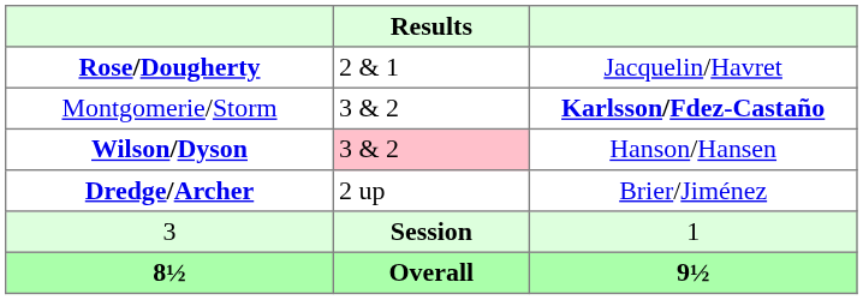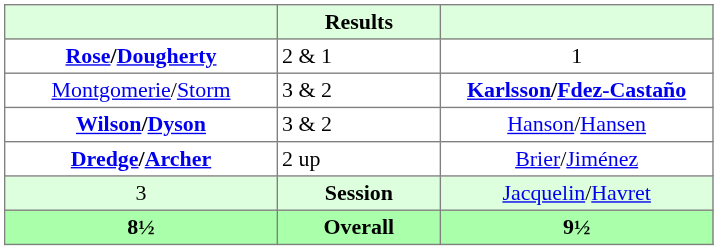Rose/Dougherty | column 3: Jacquelin/Havret -> 1
Wilson/Dyson | Results: pink background -> no background
3 | column 3: 1 -> Jacquelin/Havret
